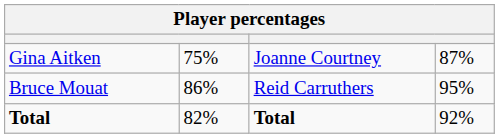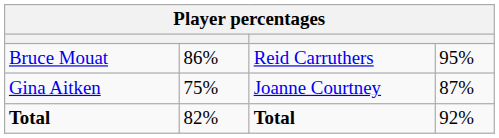rows swapped: Gina Aitken <-> Bruce Mouat
